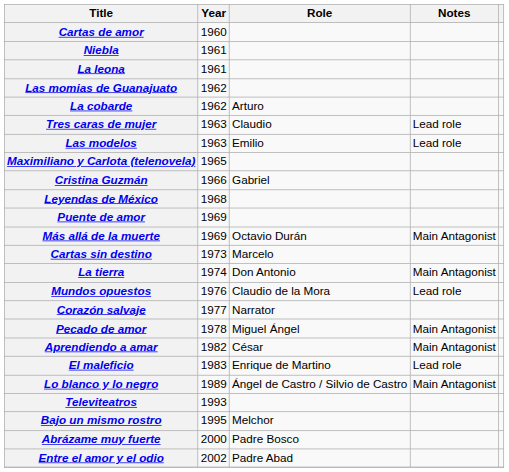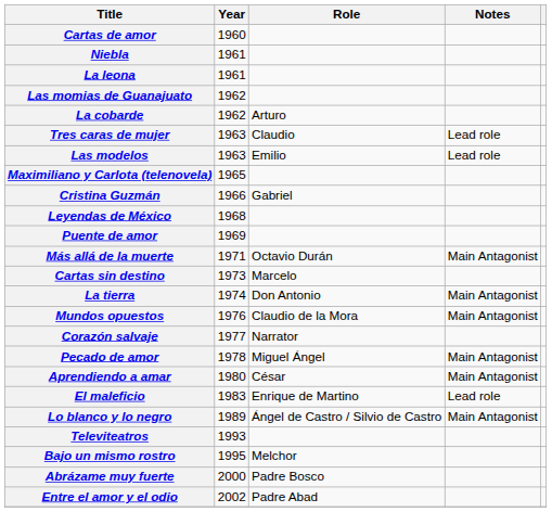Más allá de la muerte | Year: 1969 -> 1971
Mundos opuestos | Notes: Lead role -> Main Antagonist
Aprendiendo a amar | Year: 1982 -> 1980
